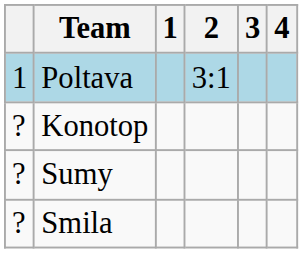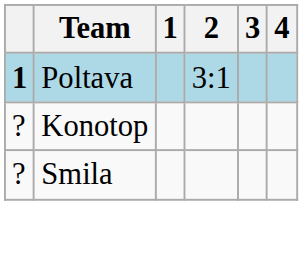Poltava | column 1: normal -> bold
- row: ? | Sumy
